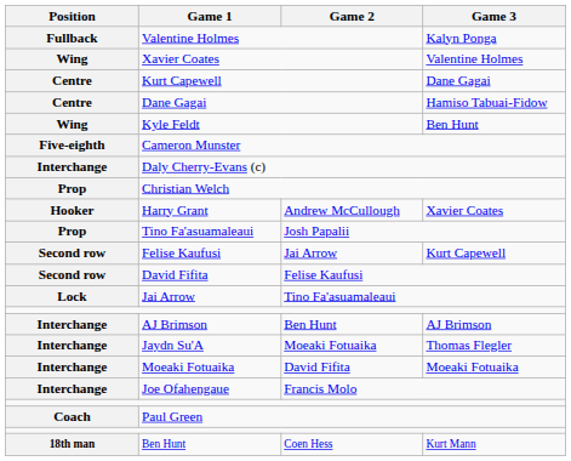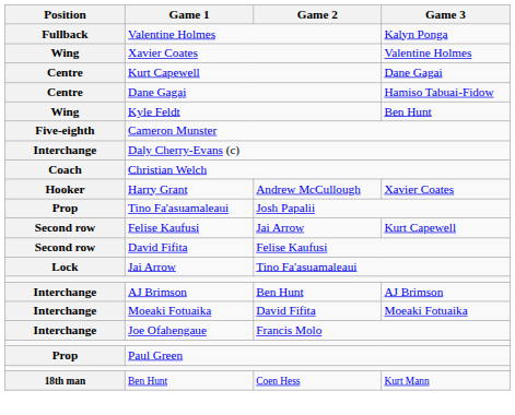Christian Welch | Position: Prop -> Coach
- row: Interchange | Jaydn Su'A | Moeaki Fotuaika | Thomas Flegler
Paul Green | Position: Coach -> Prop
